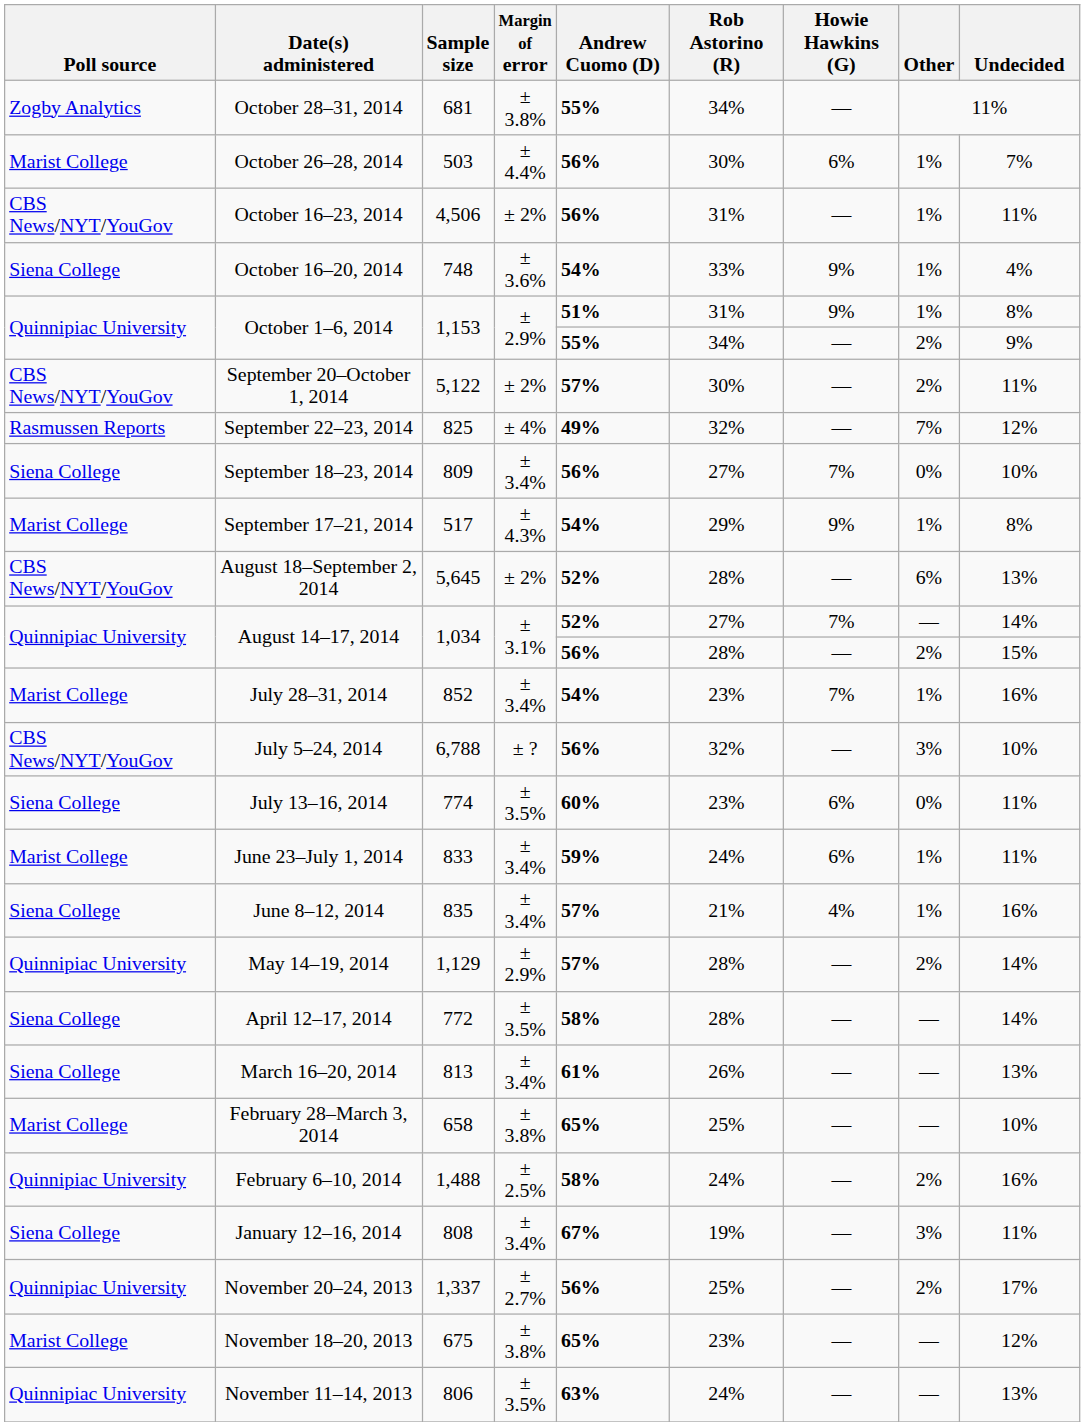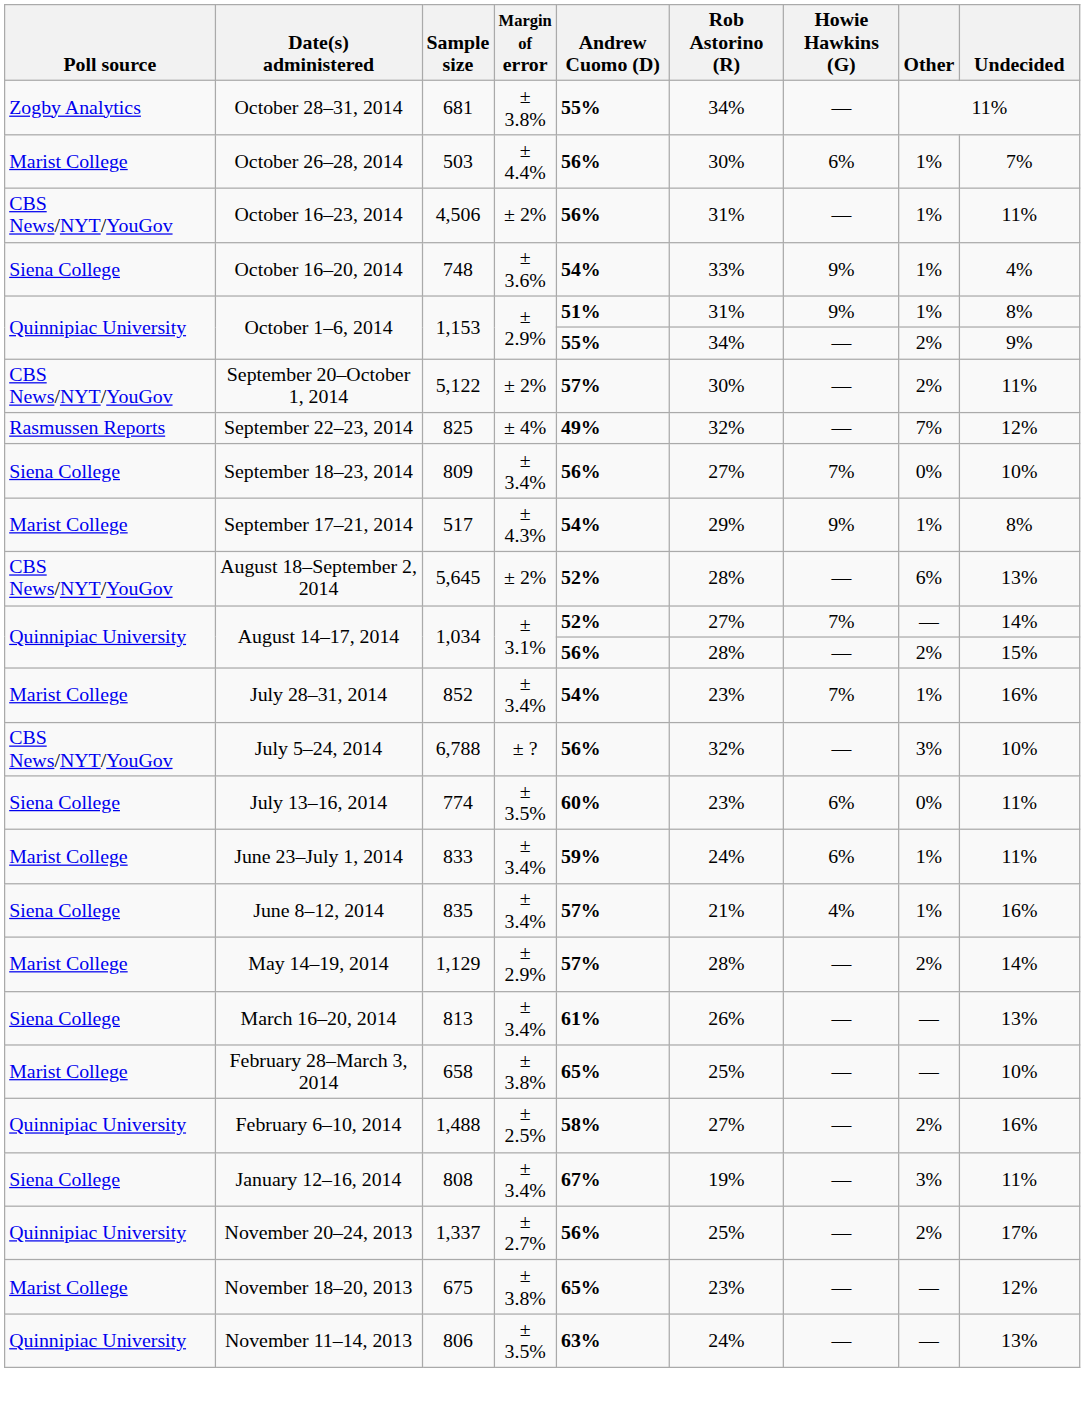May 14–19, 2014 | Poll source: Quinnipiac University -> Marist College
- row: Siena College | April 12–17, 2014 | 772 | ± 3.5% | 58% | 28% | — | — | 14%
February 6–10, 2014 | Rob Astorino (R): 24% -> 27%
